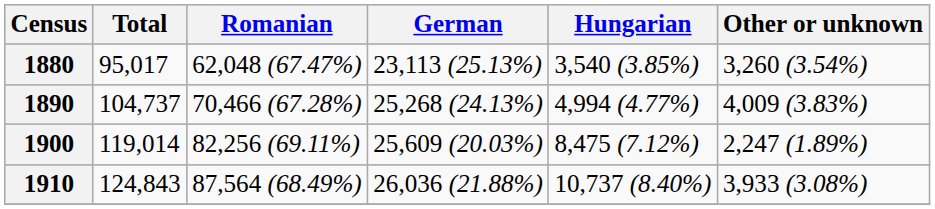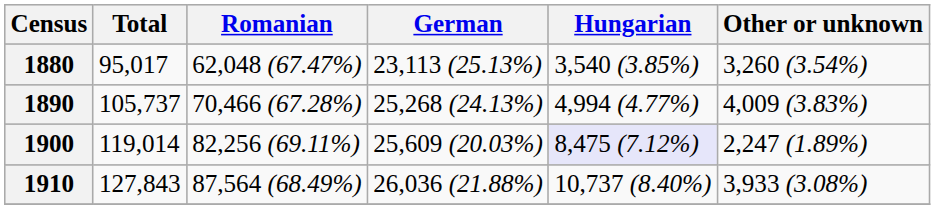1890 | Total: 104,737 -> 105,737
1900 | Hungarian: no background -> lavender background
1910 | Total: 124,843 -> 127,843
